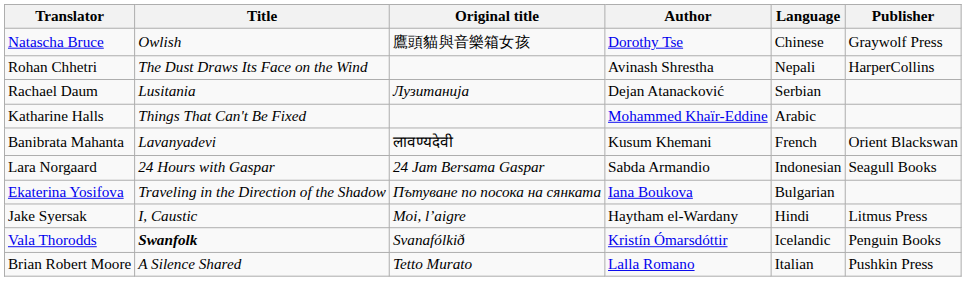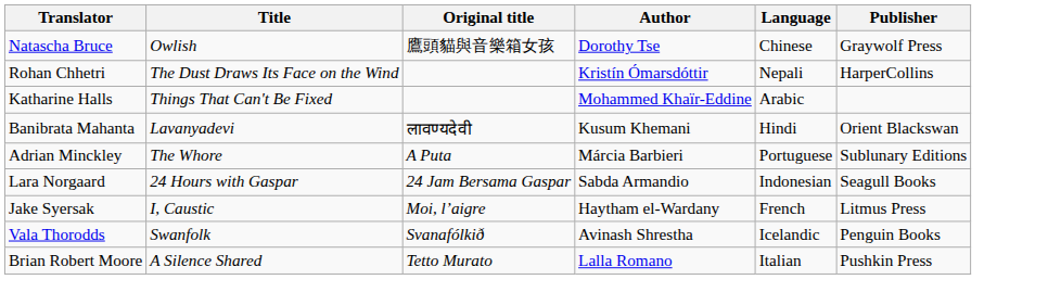Rohan Chhetri | Author: Avinash Shrestha -> Kristín Ómarsdóttir
- row: Rachael Daum | Lusitania | Лузитанија | Dejan Atanacković | Serbian
Banibrata Mahanta | Language: French -> Hindi
+ row: Adrian Minckley | The Whore | A Puta | Márcia Barbieri | Portuguese | Sublunary Editions
- row: Ekaterina Yosifova | Traveling in the Direction of the Shadow | Пътуване по посока на сянката | Iana Boukova | Bulgarian
Jake Syersak | Language: Hindi -> French
Vala Thorodds | Title: bold -> normal
Vala Thorodds | Author: Kristín Ómarsdóttir -> Avinash Shrestha
